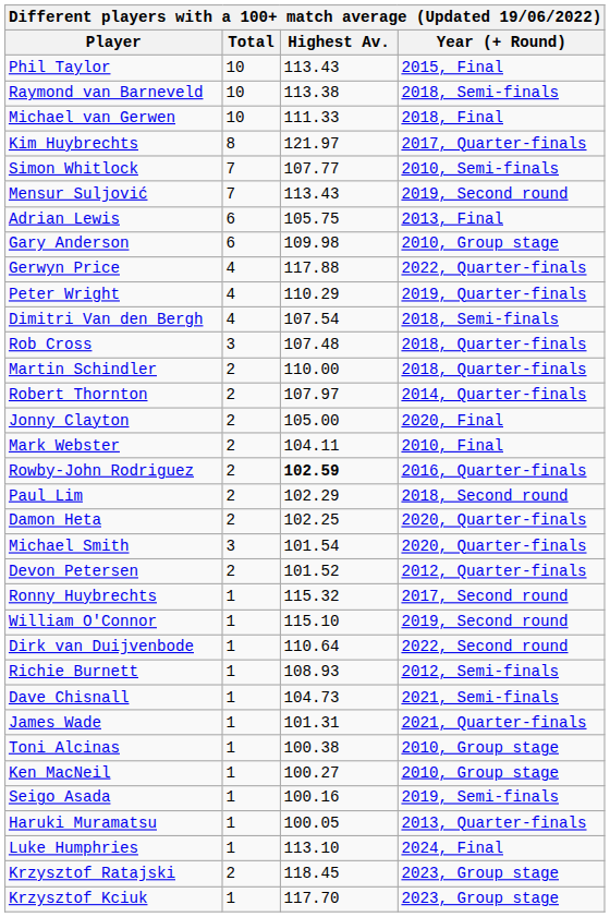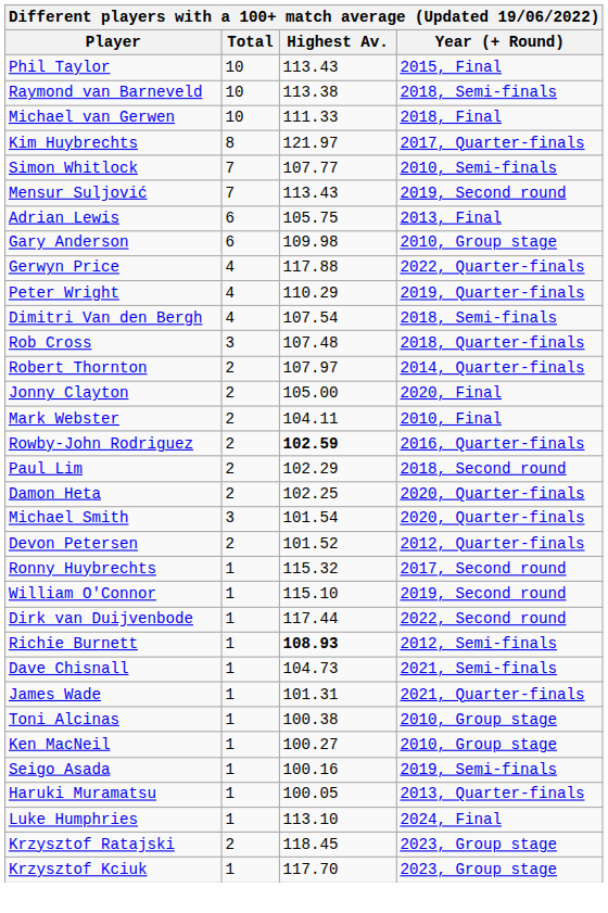- row: Martin Schindler | 2 | 110.00 | 2018, Quarter-finals
Dirk van Duijvenbode | Highest Av.: 110.64 -> 117.44
Richie Burnett | Highest Av.: normal -> bold
